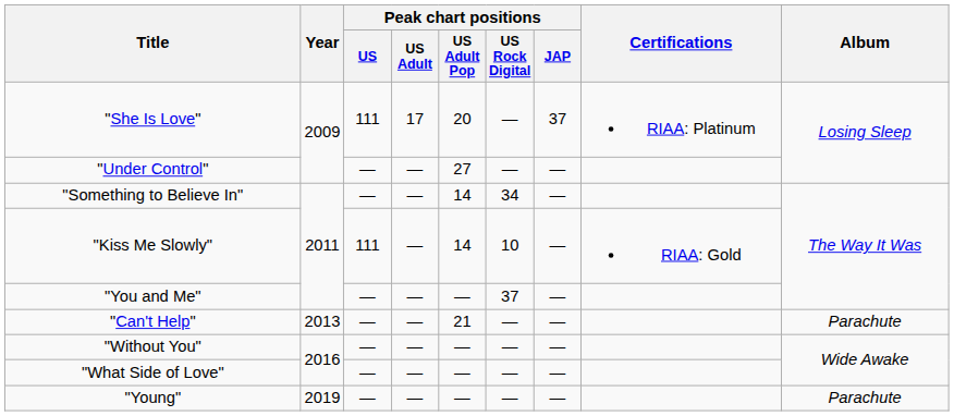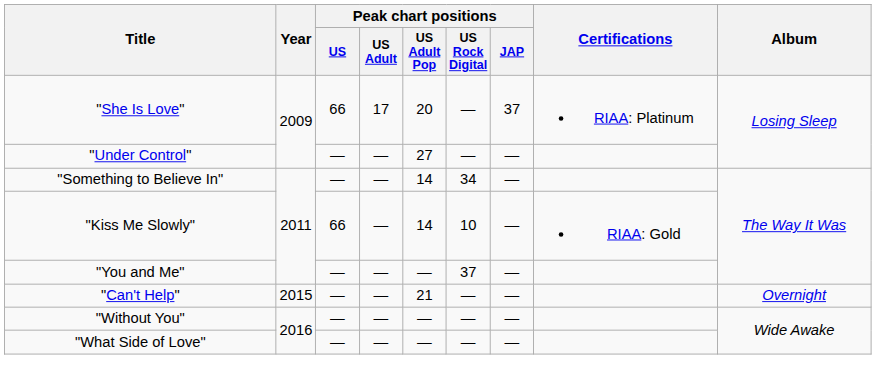"She Is Love" | Peak chart positions / US: 111 -> 66
"Kiss Me Slowly" | Peak chart positions / US: 111 -> 66
"Can't Help" | Year: 2013 -> 2015
"Can't Help" | Album: Parachute -> Overnight
- row: "Young" | 2019 | — | — | — | — | — | Parachute
